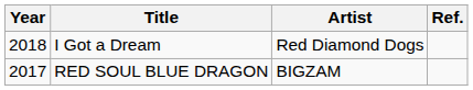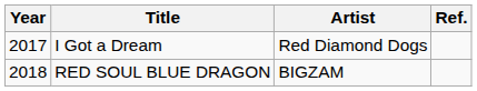I Got a Dream | Year: 2018 -> 2017
RED SOUL BLUE DRAGON | Year: 2017 -> 2018
